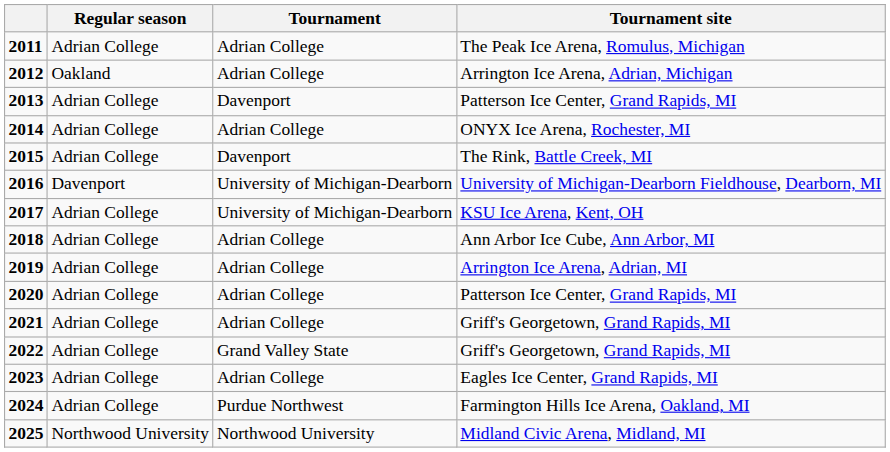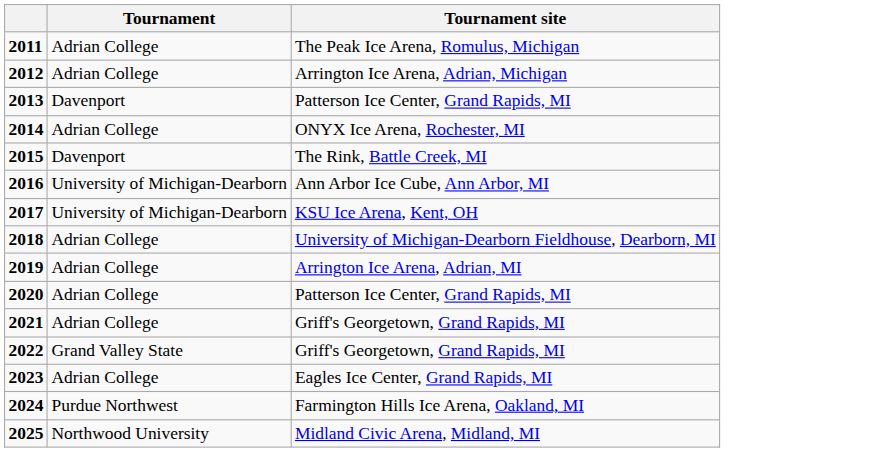- column: Regular season | Adrian College | Oakland | Adrian College | Adrian College | Adrian College | Davenport | Adrian College | Adrian College | Adrian College | Adrian College | Adrian College | Adrian College | Adrian College | Adrian College | Northwood University
2016 | Tournament site: University of Michigan-Dearborn Fieldhouse, Dearborn, MI -> Ann Arbor Ice Cube, Ann Arbor, MI
2018 | Tournament site: Ann Arbor Ice Cube, Ann Arbor, MI -> University of Michigan-Dearborn Fieldhouse, Dearborn, MI
